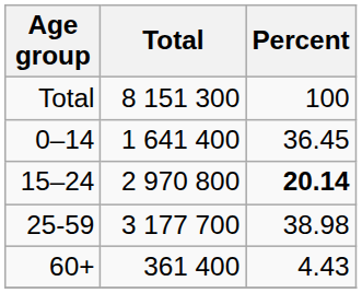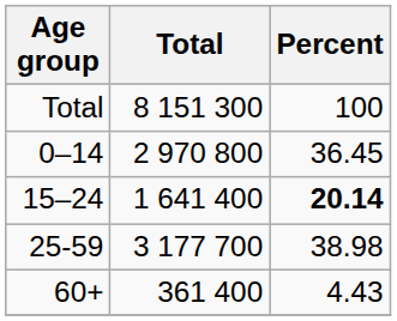0–14 | Total: 1 641 400 -> 2 970 800
15–24 | Total: 2 970 800 -> 1 641 400
